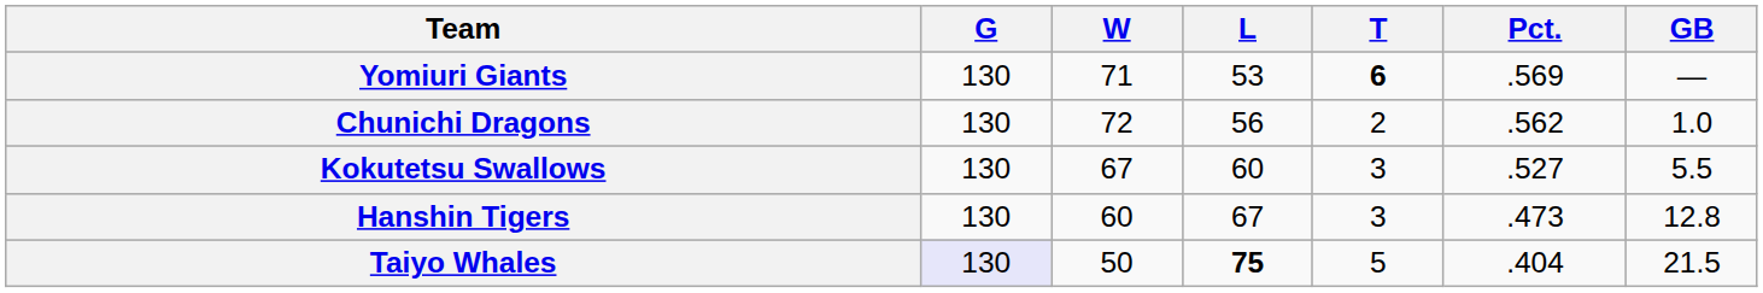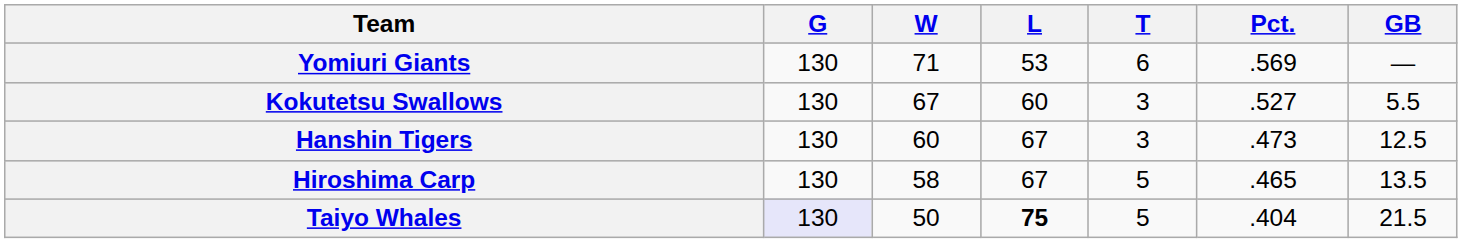Yomiuri Giants | T: bold -> normal
- row: Chunichi Dragons | 130 | 72 | 56 | 2 | .562 | 1.0
Hanshin Tigers | GB: 12.8 -> 12.5
+ row: Hiroshima Carp | 130 | 58 | 67 | 5 | .465 | 13.5
